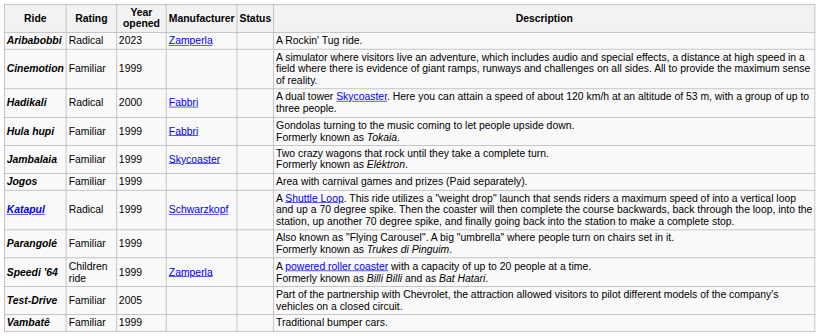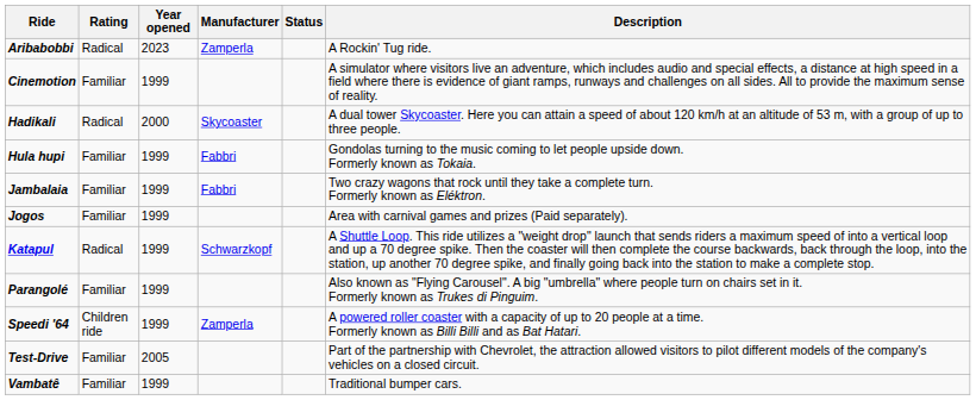Hadikali | Manufacturer: Fabbri -> Skycoaster
Jambalaia | Manufacturer: Skycoaster -> Fabbri
